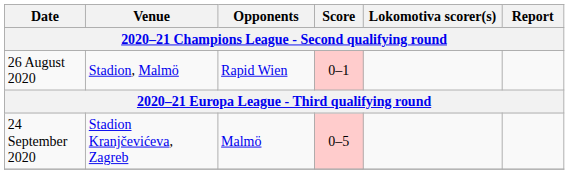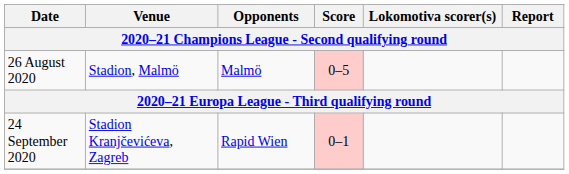26 August 2020 | Opponents: Rapid Wien -> Malmö
26 August 2020 | Score: 0–1 -> 0–5
24 September 2020 | Opponents: Malmö -> Rapid Wien
24 September 2020 | Score: 0–5 -> 0–1
